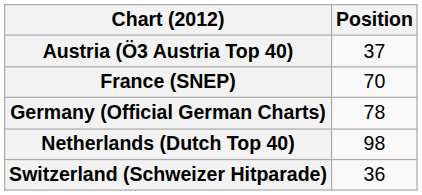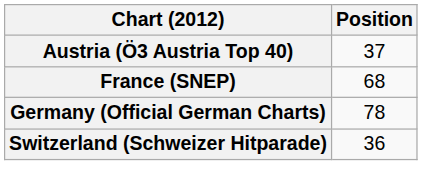France (SNEP) | Position: 70 -> 68
- row: Netherlands (Dutch Top 40) | 98
